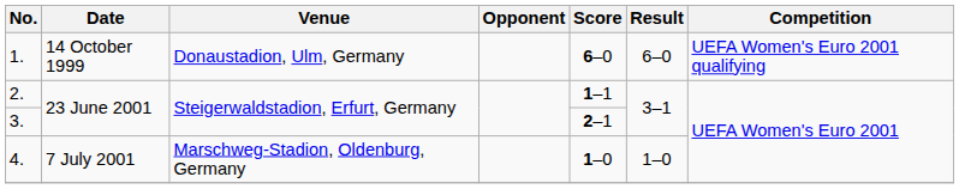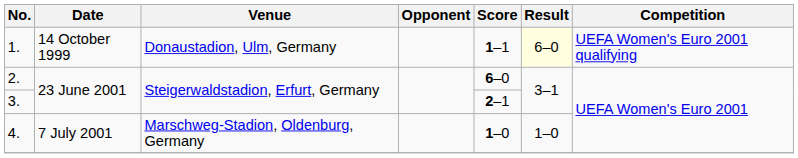1. | Score: 6–0 -> 1–1
1. | Result: no background -> lightyellow background
2. | Score: 1–1 -> 6–0
